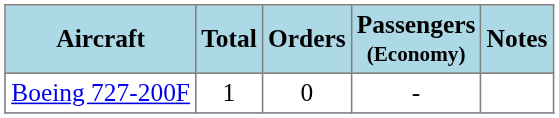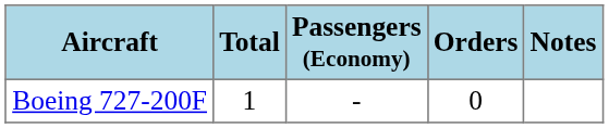columns swapped: Orders <-> Passengers (Economy)
